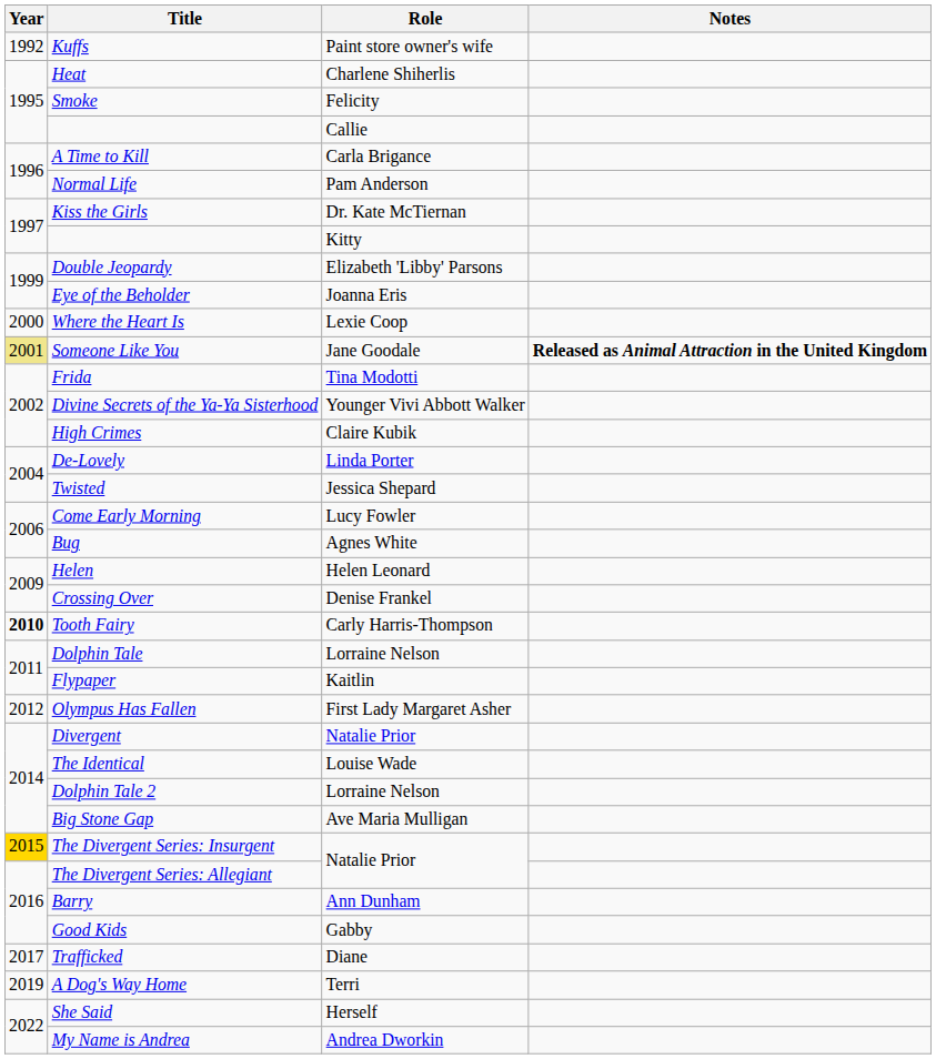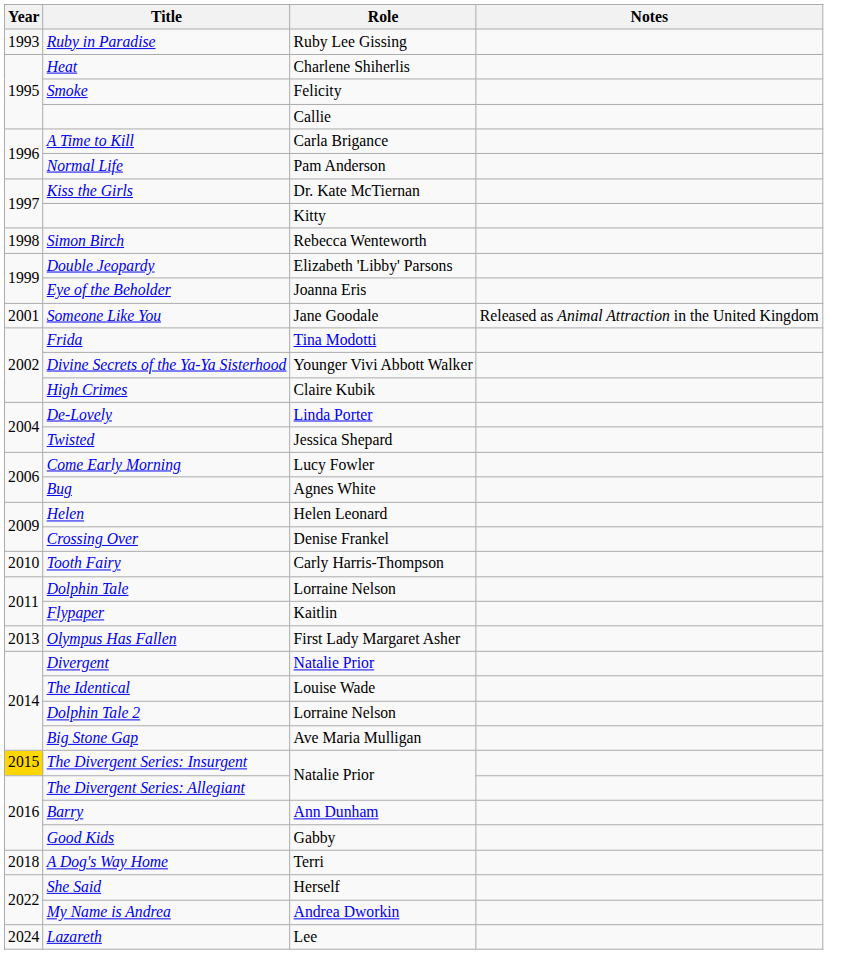- row: 1992 | Kuffs | Paint store owner's wife
+ row: 1993 | Ruby in Paradise | Ruby Lee Gissing
+ row: 1998 | Simon Birch | Rebecca Wenteworth
- row: 2000 | Where the Heart Is | Lexie Coop
Someone Like You | Year: khaki background -> no background
Someone Like You | Notes: bold -> normal
Tooth Fairy | Year: bold -> normal
Olympus Has Fallen | Year: 2012 -> 2013
- row: 2017 | Trafficked | Diane
A Dog's Way Home | Year: 2019 -> 2018
+ row: 2024 | Lazareth | Lee
